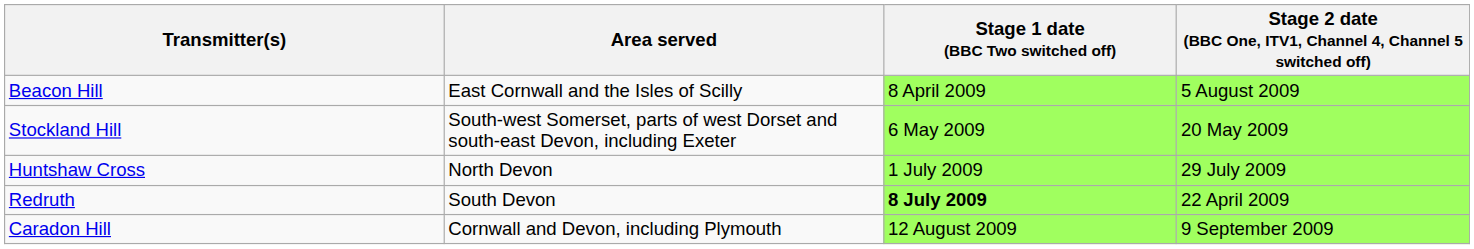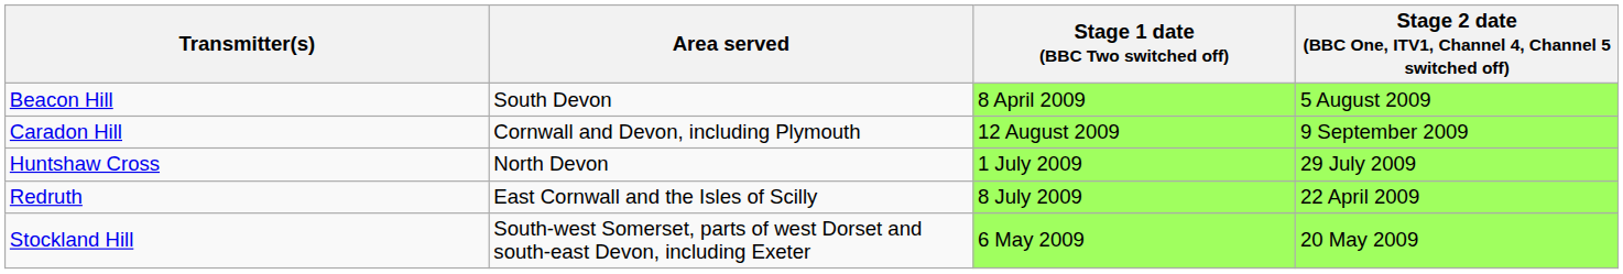Beacon Hill | Area served: East Cornwall and the Isles of Scilly -> South Devon
rows swapped: Stockland Hill <-> Caradon Hill
Redruth | Area served: South Devon -> East Cornwall and the Isles of Scilly
Redruth | Stage 1 date (BBC Two switched off): bold -> normal
